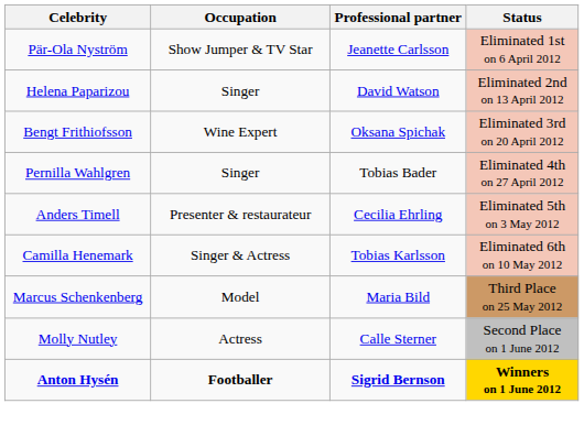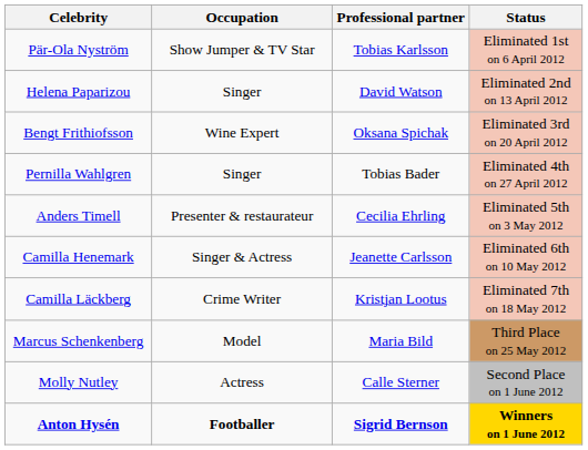Pär-Ola Nyström | Professional partner: Jeanette Carlsson -> Tobias Karlsson
Camilla Henemark | Professional partner: Tobias Karlsson -> Jeanette Carlsson
+ row: Camilla Läckberg | Crime Writer | Kristjan Lootus | Eliminated 7th on 18 May 2012
